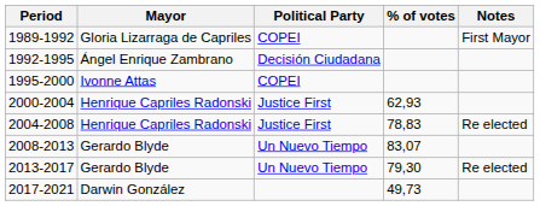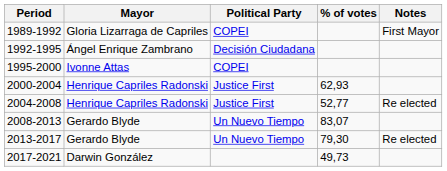2004-2008 | % of votes: 78,83 -> 52,77
